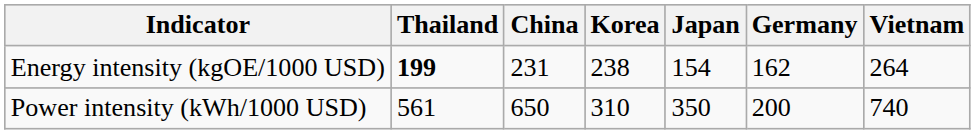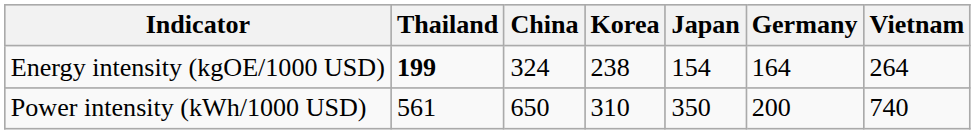Energy intensity (kgOE/1000 USD) | China: 231 -> 324
Energy intensity (kgOE/1000 USD) | Germany: 162 -> 164
